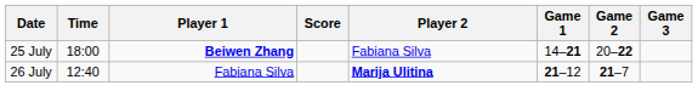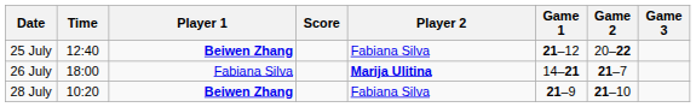25 July | Time: 18:00 -> 12:40
25 July | Game 1: 14–21 -> 21–12
26 July | Time: 12:40 -> 18:00
26 July | Game 1: 21–12 -> 14–21
+ row: 28 July | 10:20 | Beiwen Zhang | Fabiana Silva | 21–9 | 21–10
